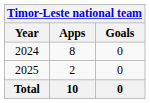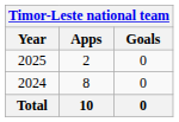rows swapped: 2024 <-> 2025
